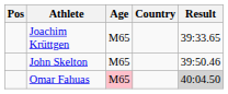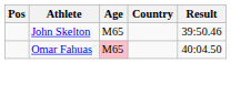- row: Joachim Krüttgen | M65 | 39:33.65
Omar Fahuas | Result: lightgrey background -> no background
